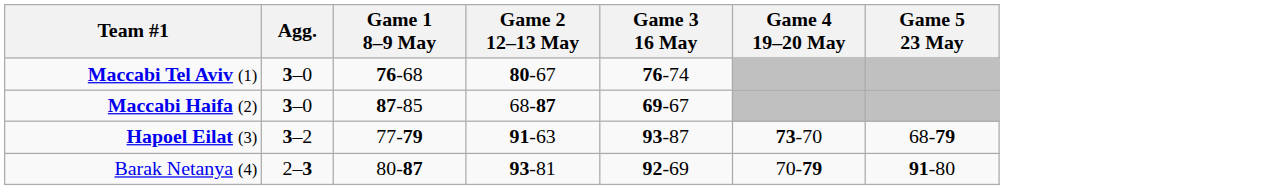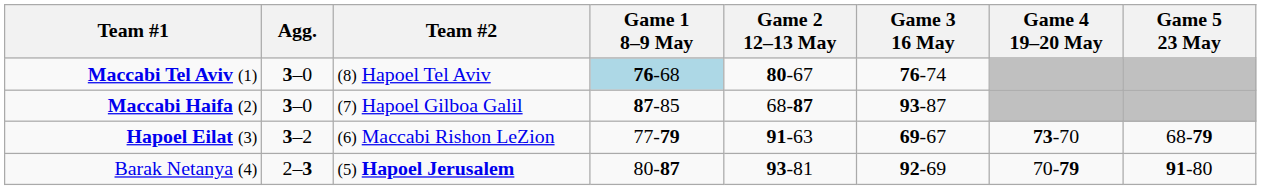+ column: Team #2 | (8) Hapoel Tel Aviv | (7) Hapoel Gilboa Galil | (6) Maccabi Rishon LeZion | (5) Hapoel Jerusalem
Maccabi Tel Aviv (1) | Game 1 8–9 May: no background -> lightblue background
Maccabi Haifa (2) | Game 3 16 May: 69-67 -> 93-87
Hapoel Eilat (3) | Game 3 16 May: 93-87 -> 69-67
